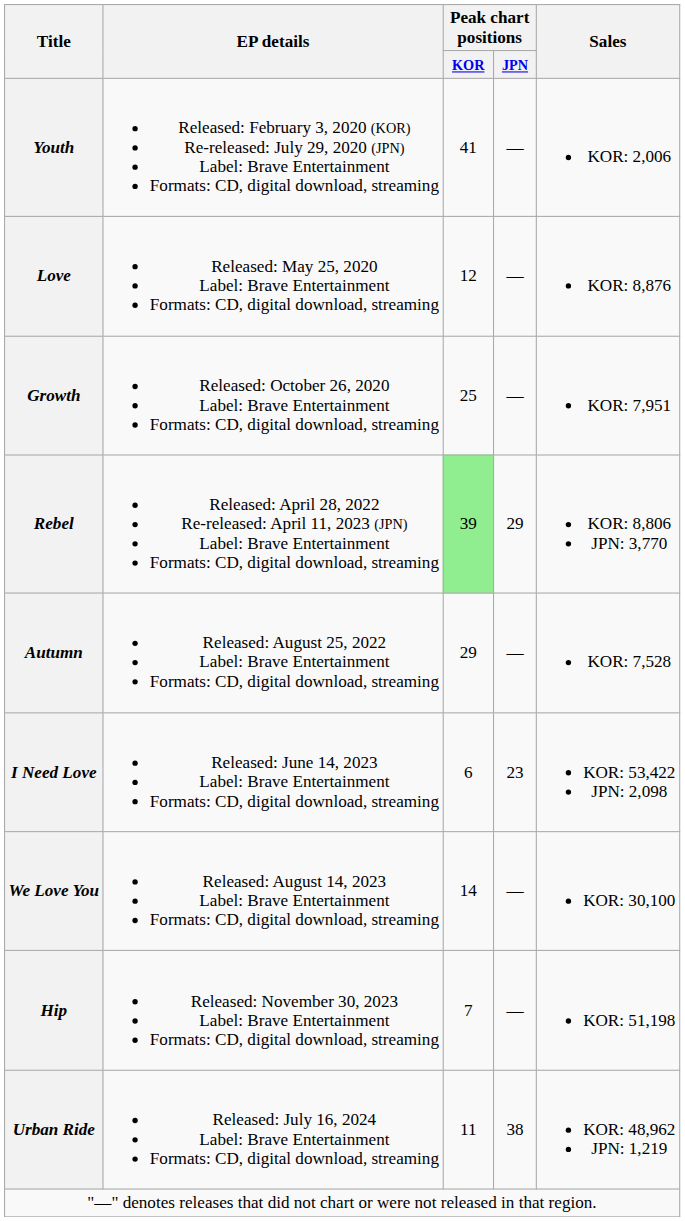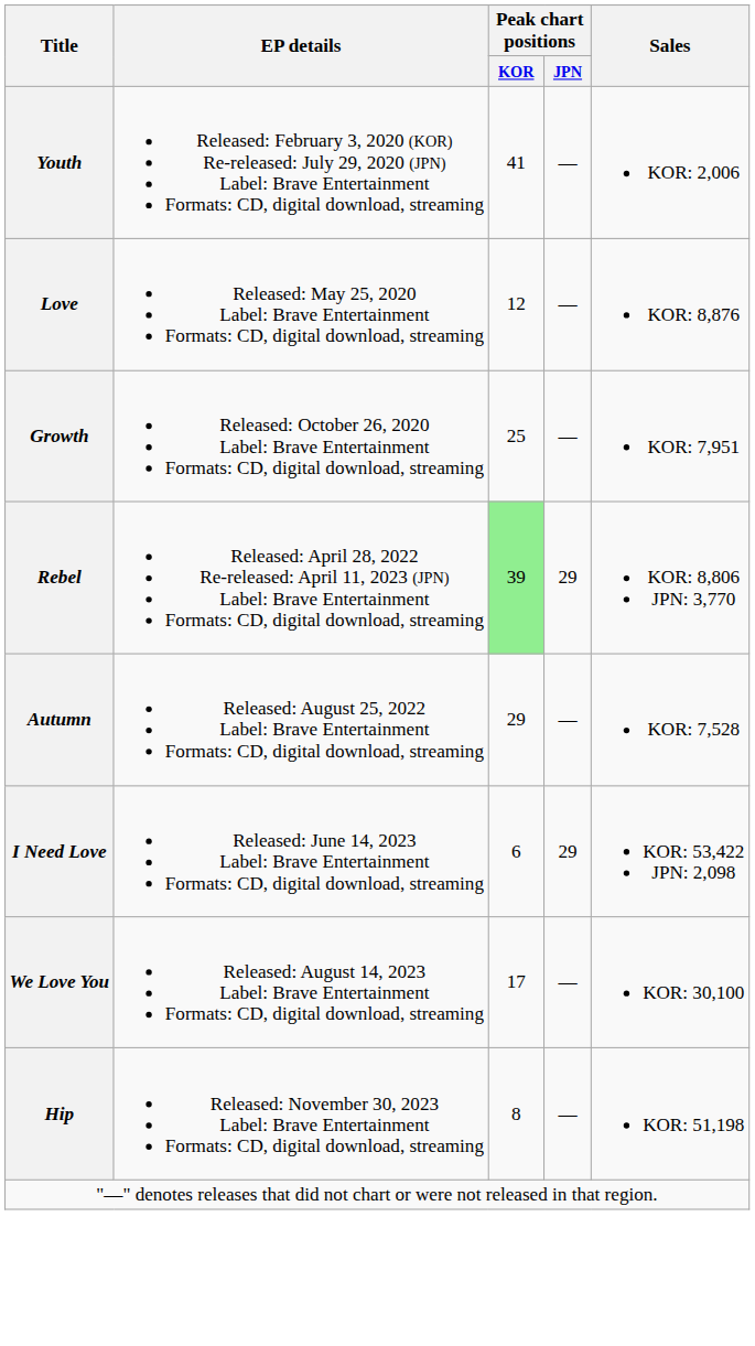I Need Love | Peak chart positions / JPN: 23 -> 29
We Love You | Peak chart positions / KOR: 14 -> 17
Hip | Peak chart positions / KOR: 7 -> 8
- row: Urban Ride | Released: July 16, 2024 Label: Brave Entertainment Formats: CD, digital download, streaming | 11 | 38 | KOR: 48,962 JPN: 1,219
